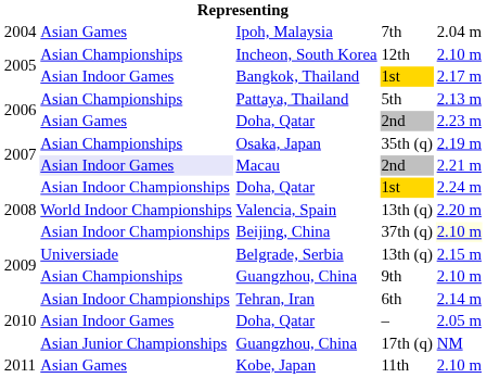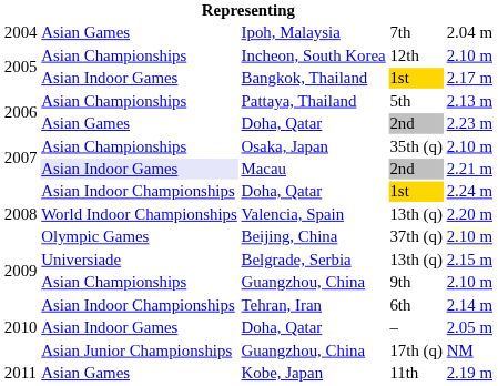Osaka, Japan | column 5: 2.19 m -> 2.10 m
Beijing, China | column 2: Asian Indoor Championships -> Olympic Games
Kobe, Japan | column 5: 2.10 m -> 2.19 m
